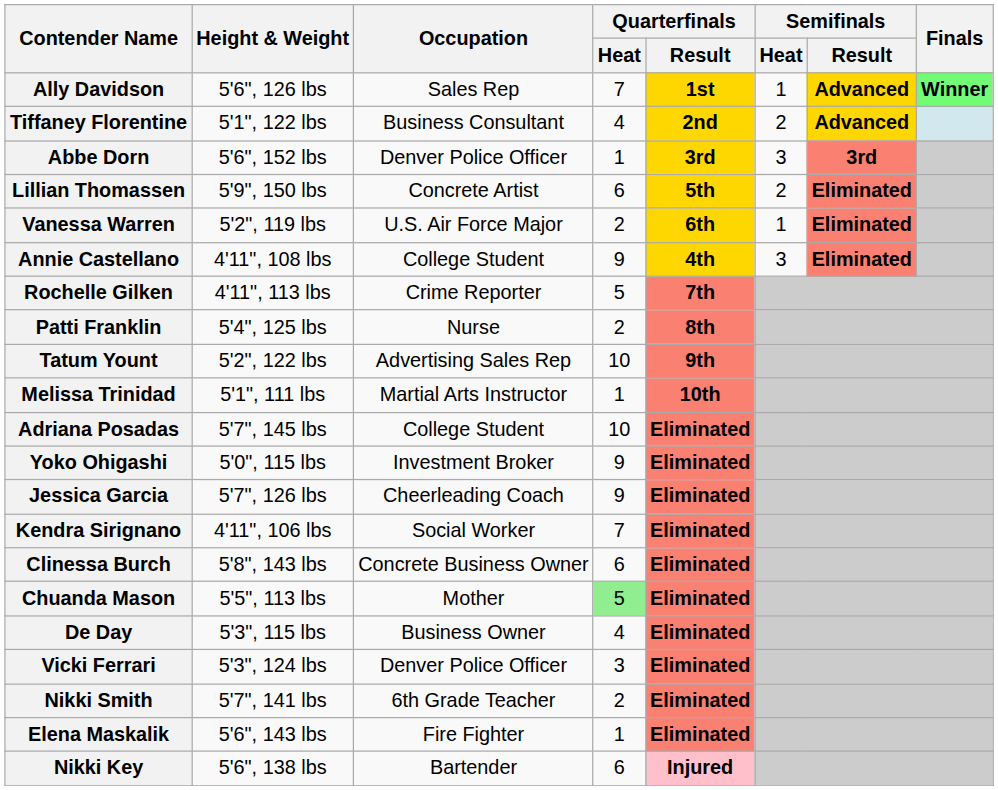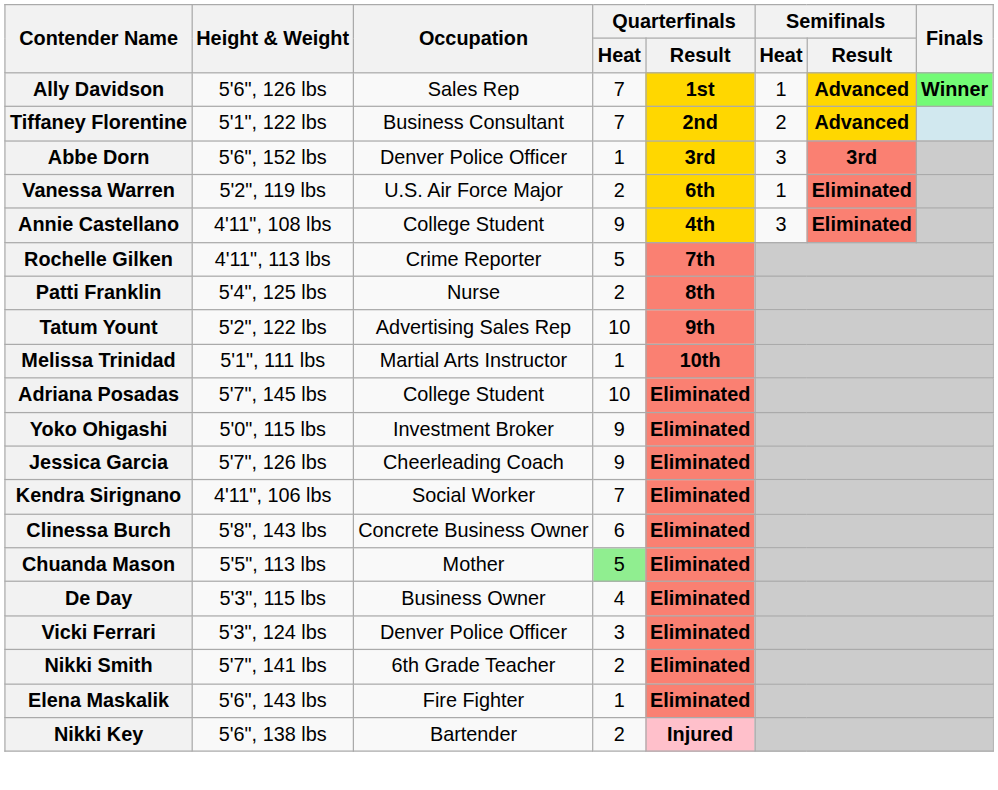Tiffaney Florentine | Quarterfinals / Heat: 4 -> 7
- row: Lillian Thomassen | 5'9", 150 lbs | Concrete Artist | 6 | 5th | 2 | Eliminated
Nikki Key | Quarterfinals / Heat: 6 -> 2
